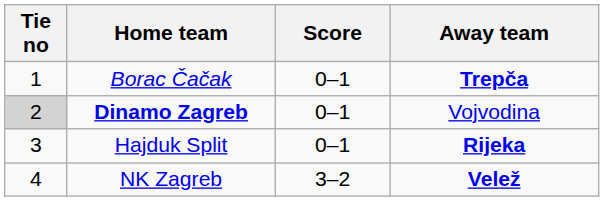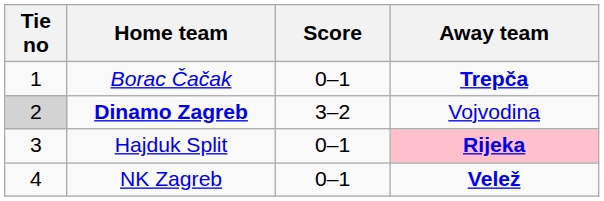Dinamo Zagreb | Score: 0–1 -> 3–2
Hajduk Split | Away team: no background -> pink background
NK Zagreb | Score: 3–2 -> 0–1
